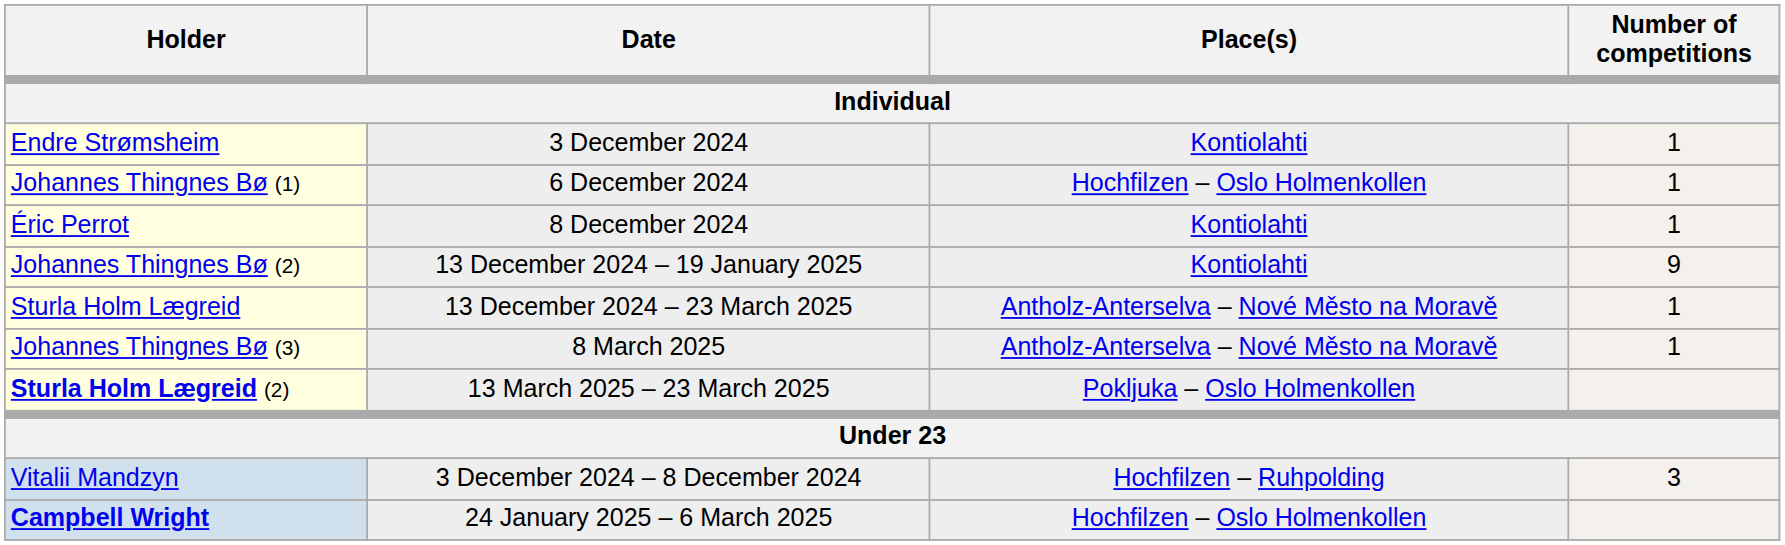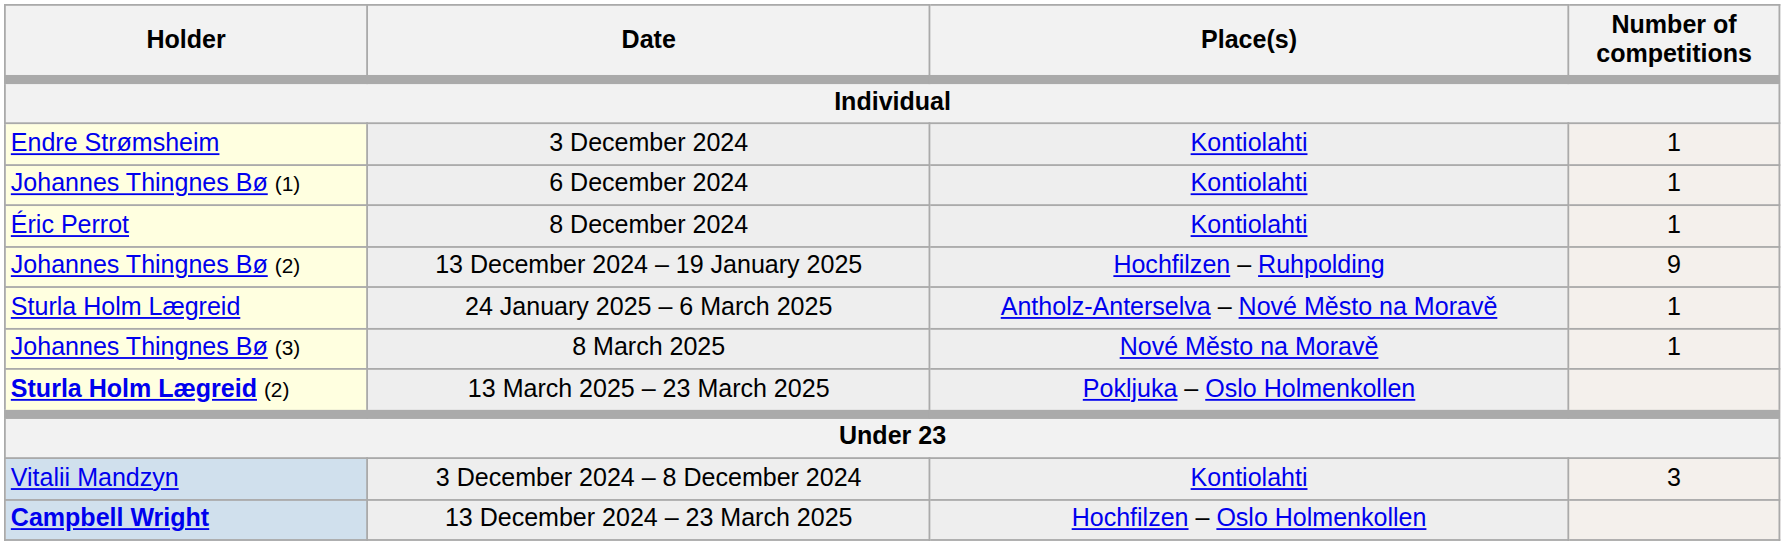Johannes Thingnes Bø (1) | Place(s) / Individual: Hochfilzen – Oslo Holmenkollen -> Kontiolahti
Johannes Thingnes Bø (2) | Place(s) / Individual: Kontiolahti -> Hochfilzen – Ruhpolding
Sturla Holm Lægreid | Date / Individual: 13 December 2024 – 23 March 2025 -> 24 January 2025 – 6 March 2025
Johannes Thingnes Bø (3) | Place(s) / Individual: Antholz-Anterselva – Nové Město na Moravě -> Nové Město na Moravě
Vitalii Mandzyn | Place(s) / Individual: Hochfilzen – Ruhpolding -> Kontiolahti
Campbell Wright | Date / Individual: 24 January 2025 – 6 March 2025 -> 13 December 2024 – 23 March 2025
